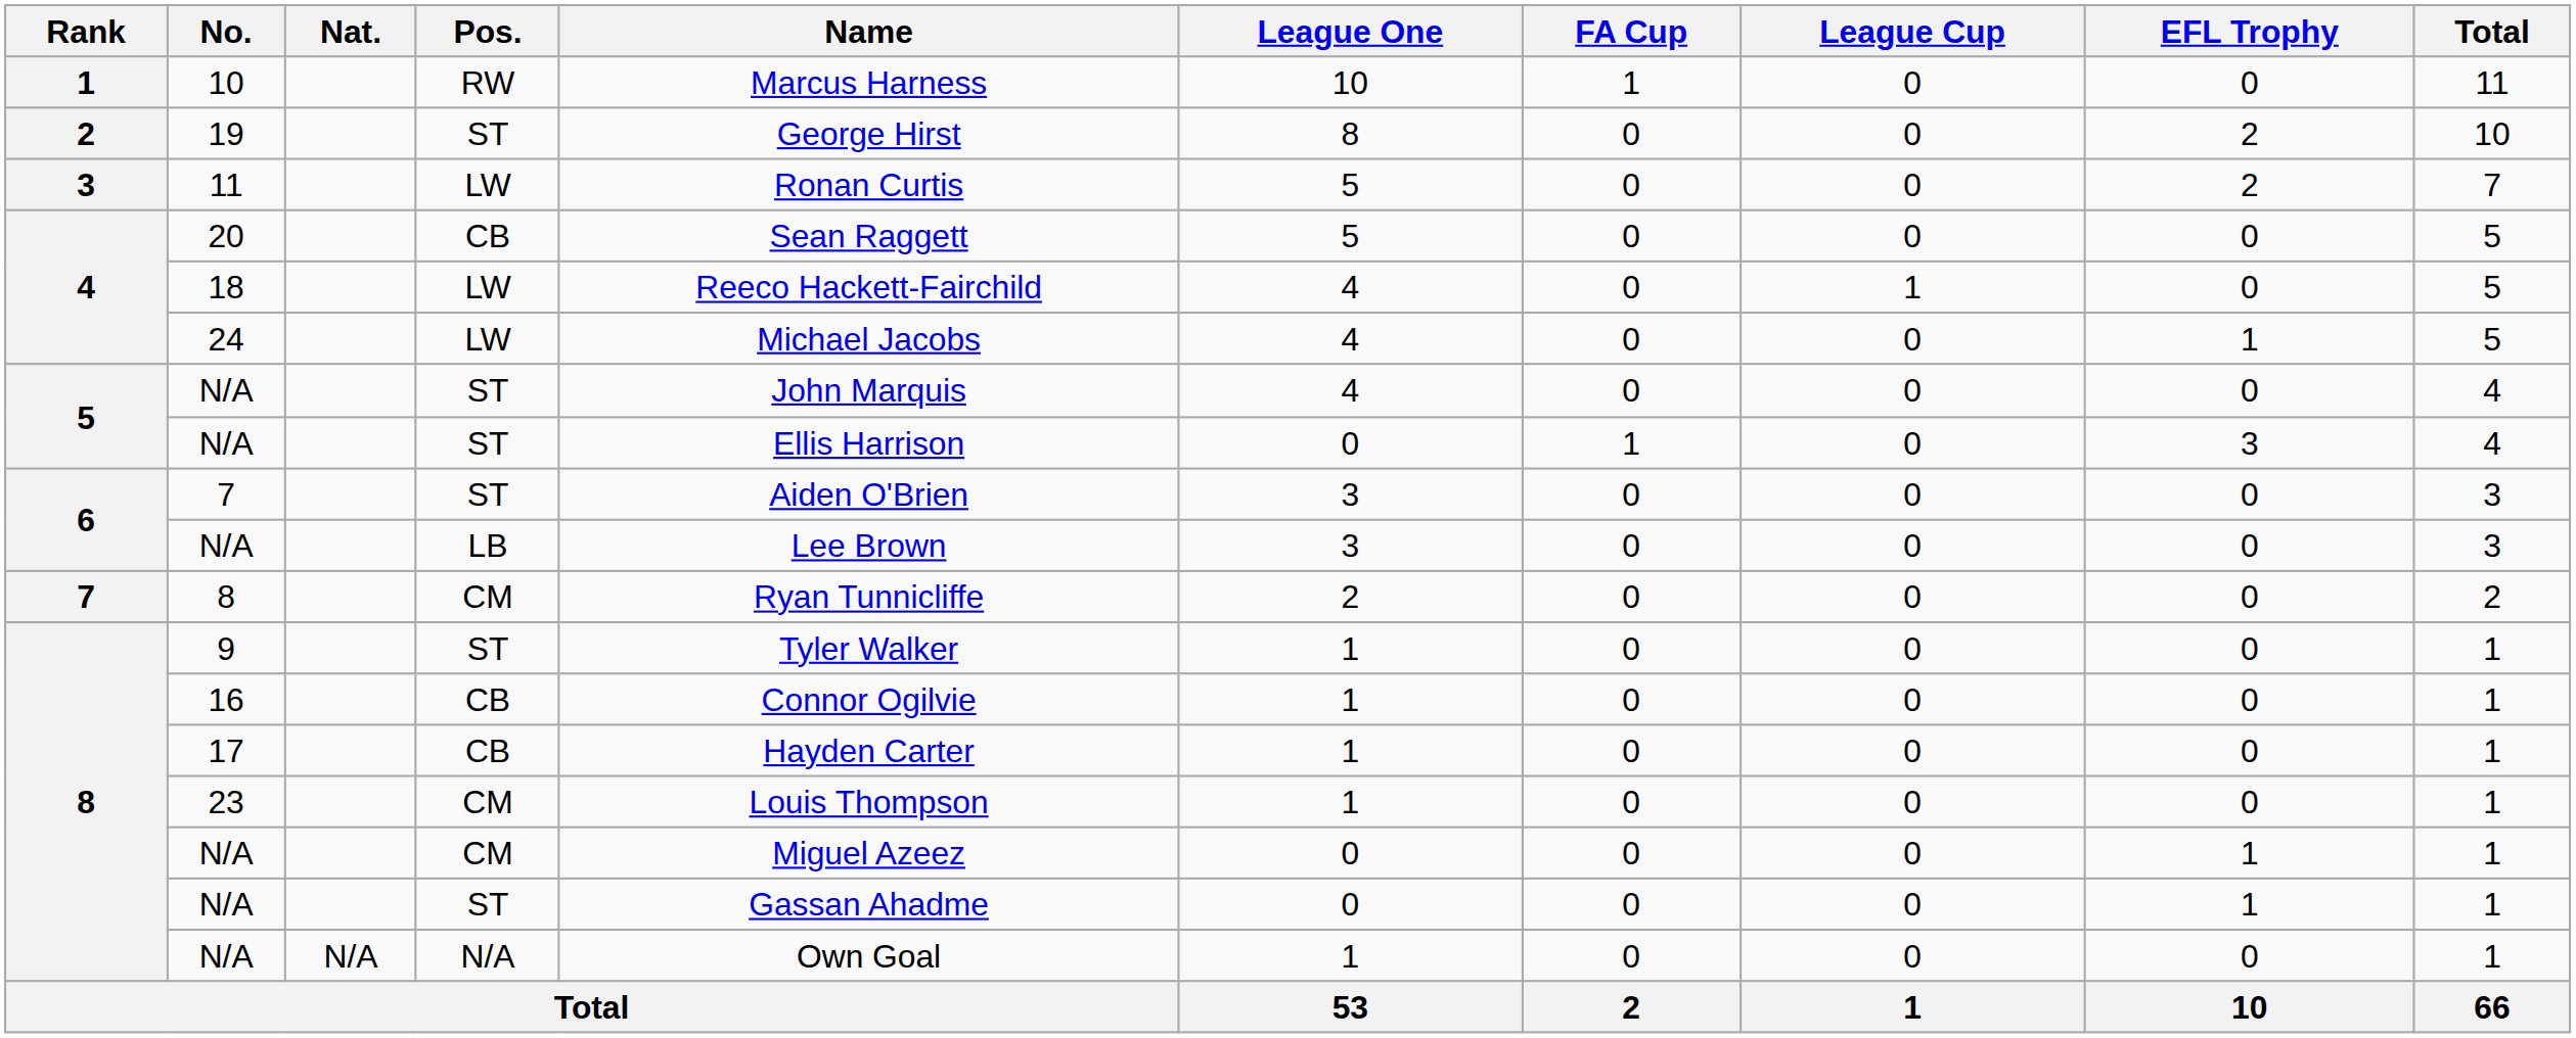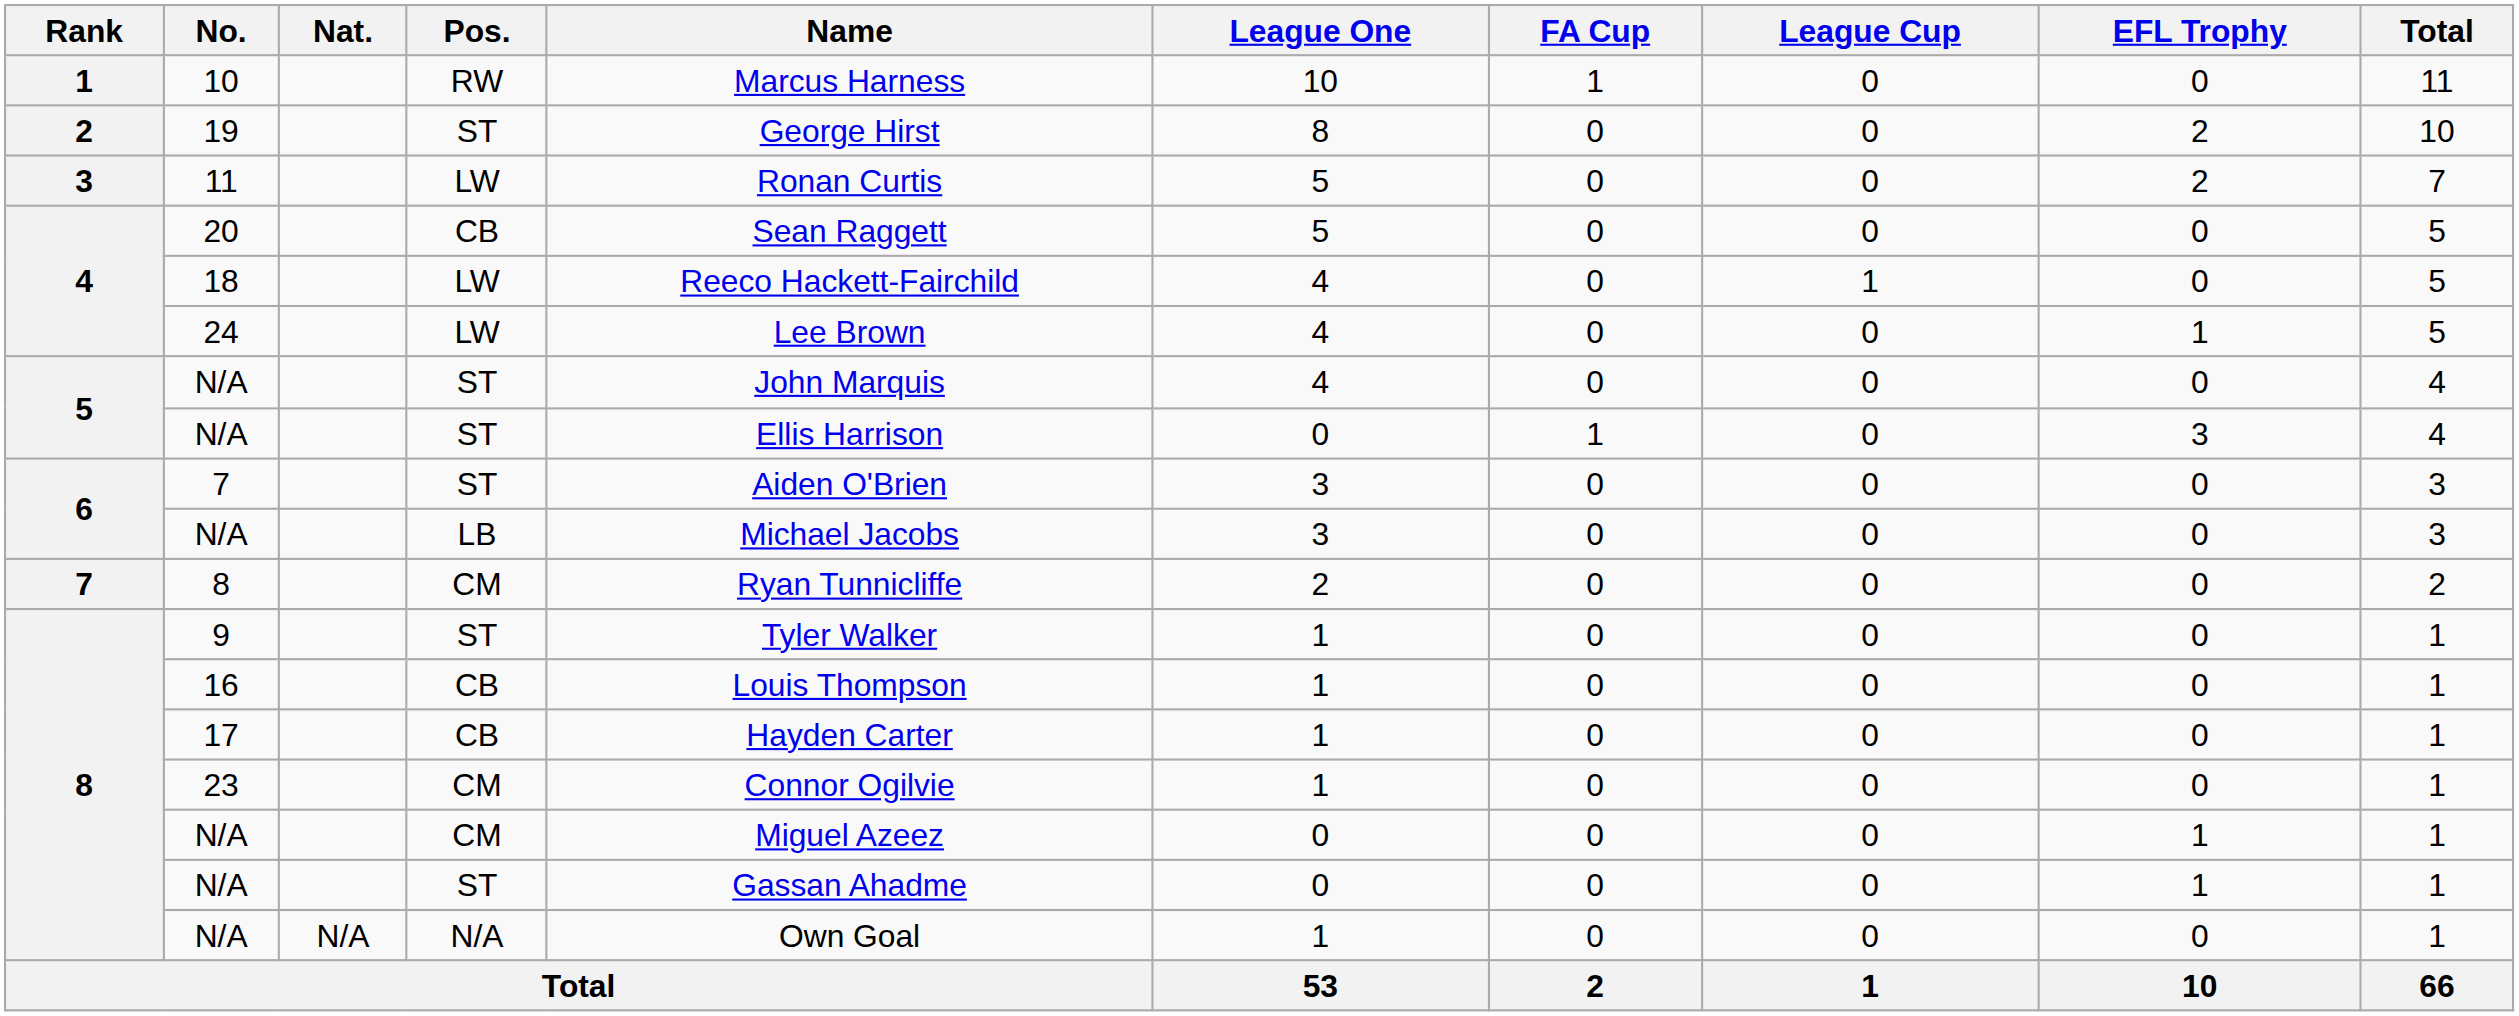24 | Name: Michael Jacobs -> Lee Brown
N/A / LB | Name: Lee Brown -> Michael Jacobs
16 | Name: Connor Ogilvie -> Louis Thompson
23 | Name: Louis Thompson -> Connor Ogilvie
